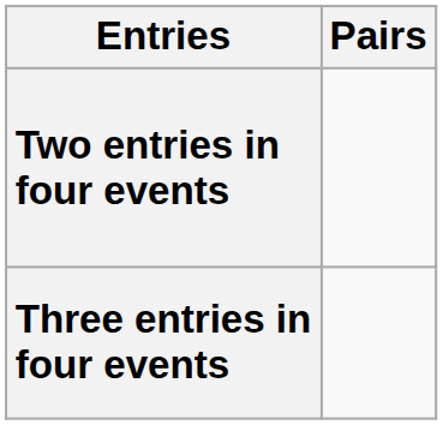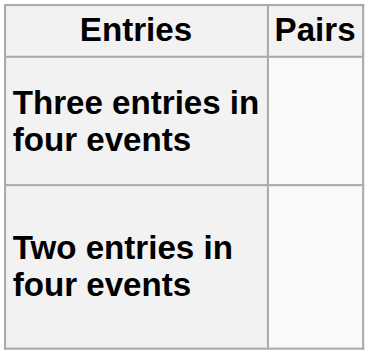rows swapped: Three entries in four events <-> Two entries in four events
